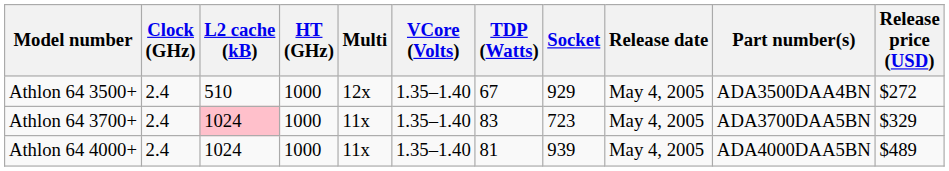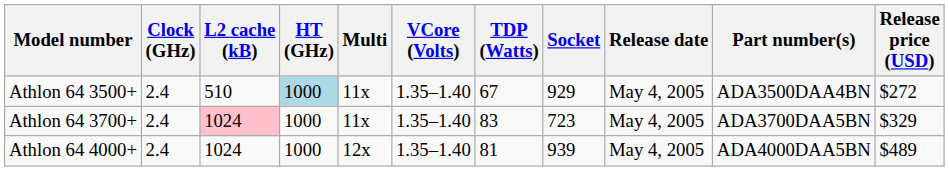Athlon 64 3500+ | HT (GHz): no background -> lightblue background
Athlon 64 3500+ | Multi: 12x -> 11x
Athlon 64 4000+ | Multi: 11x -> 12x
